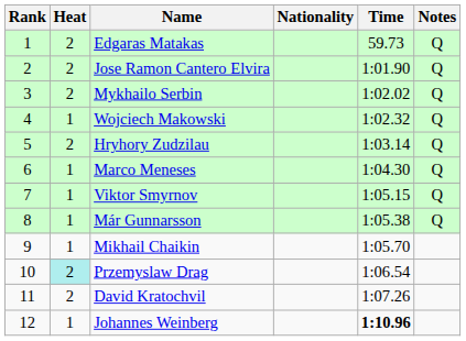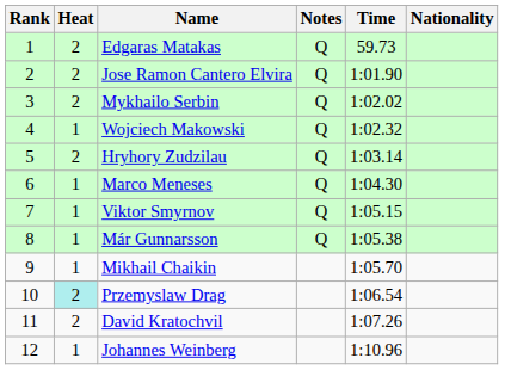columns swapped: Nationality <-> Notes
Johannes Weinberg | Time: bold -> normal
